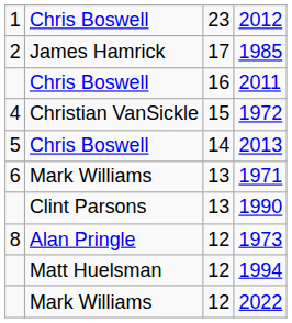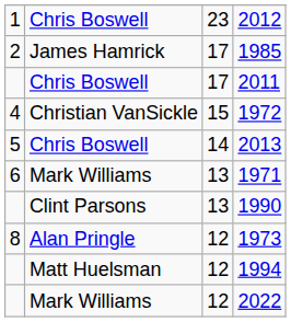2011 | column 3: 16 -> 17
